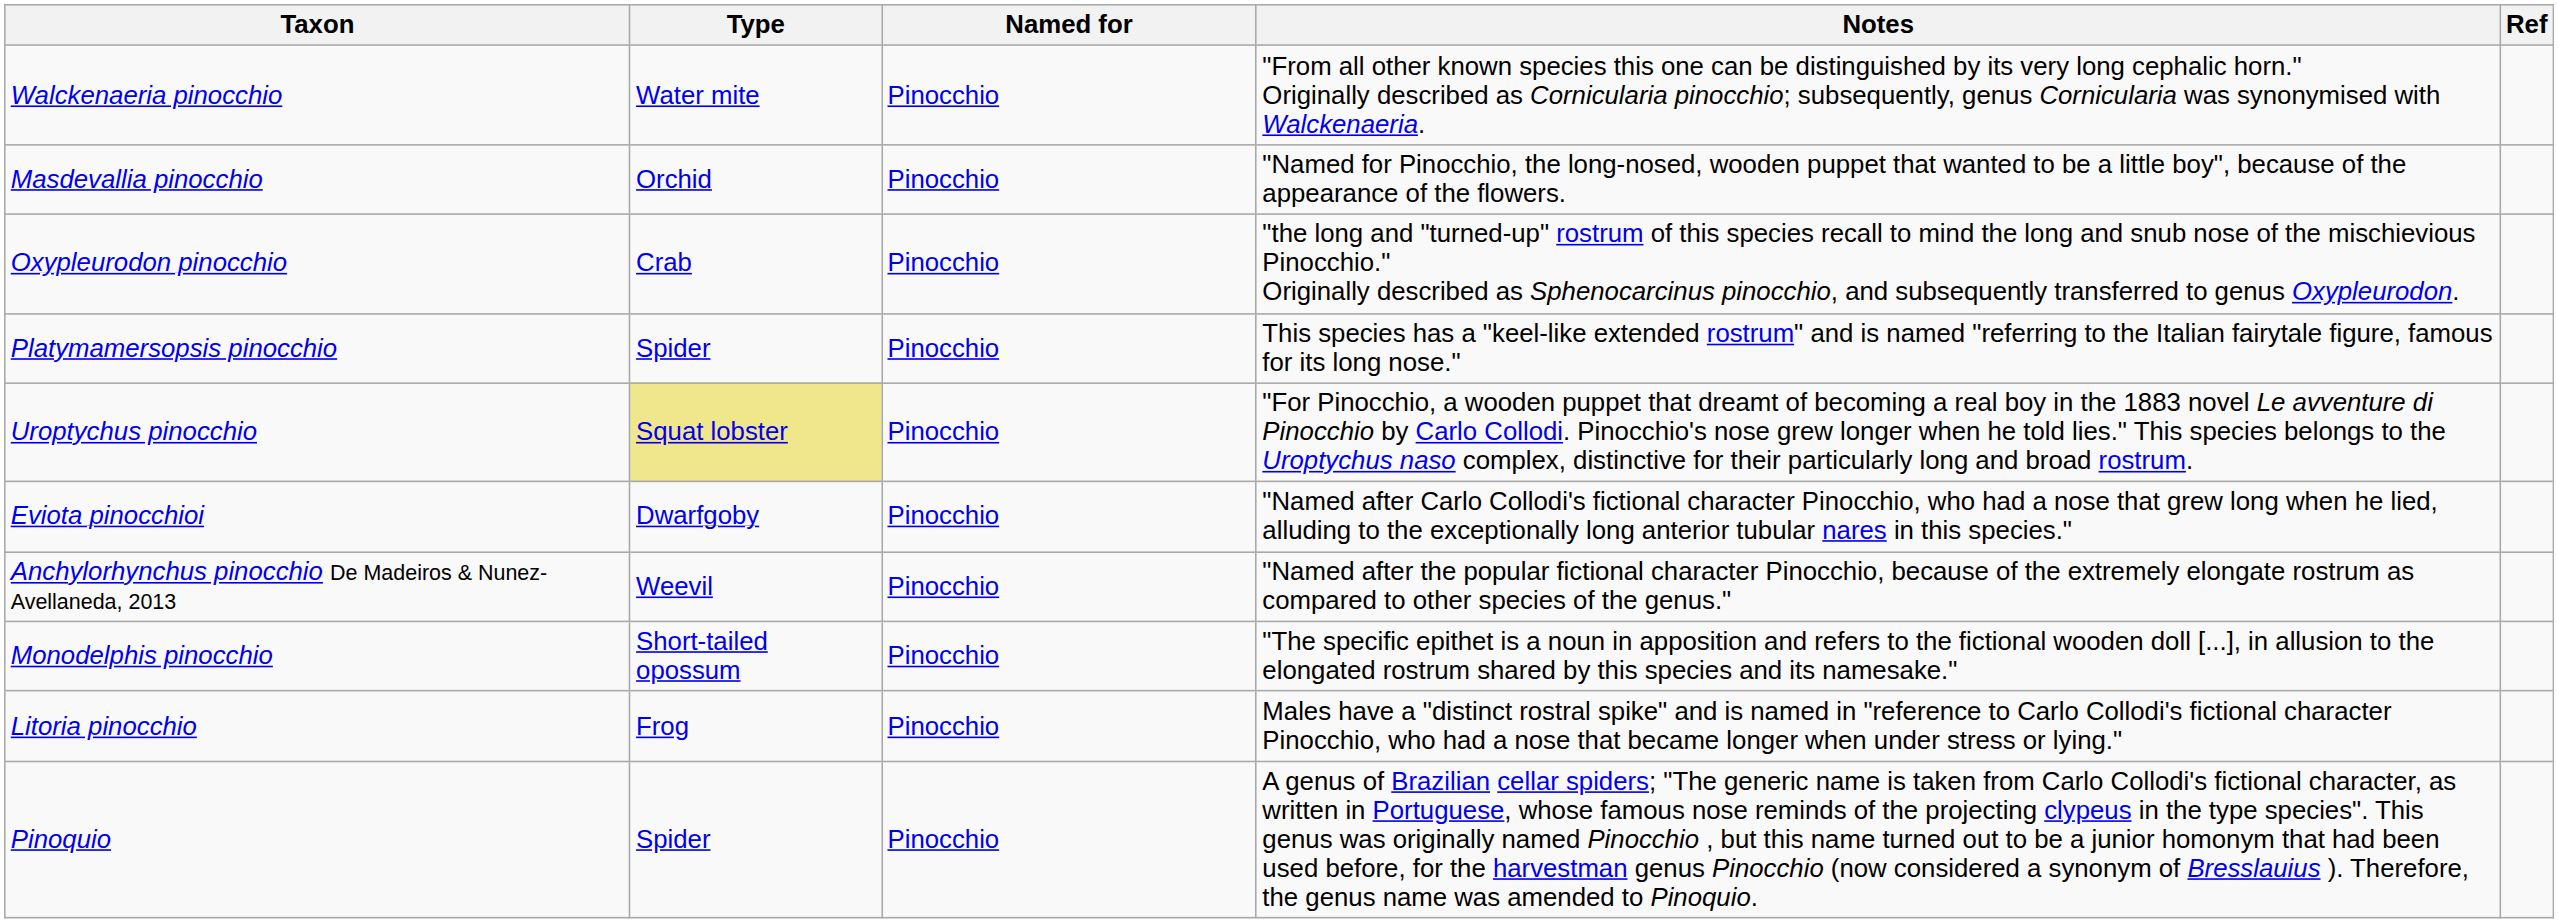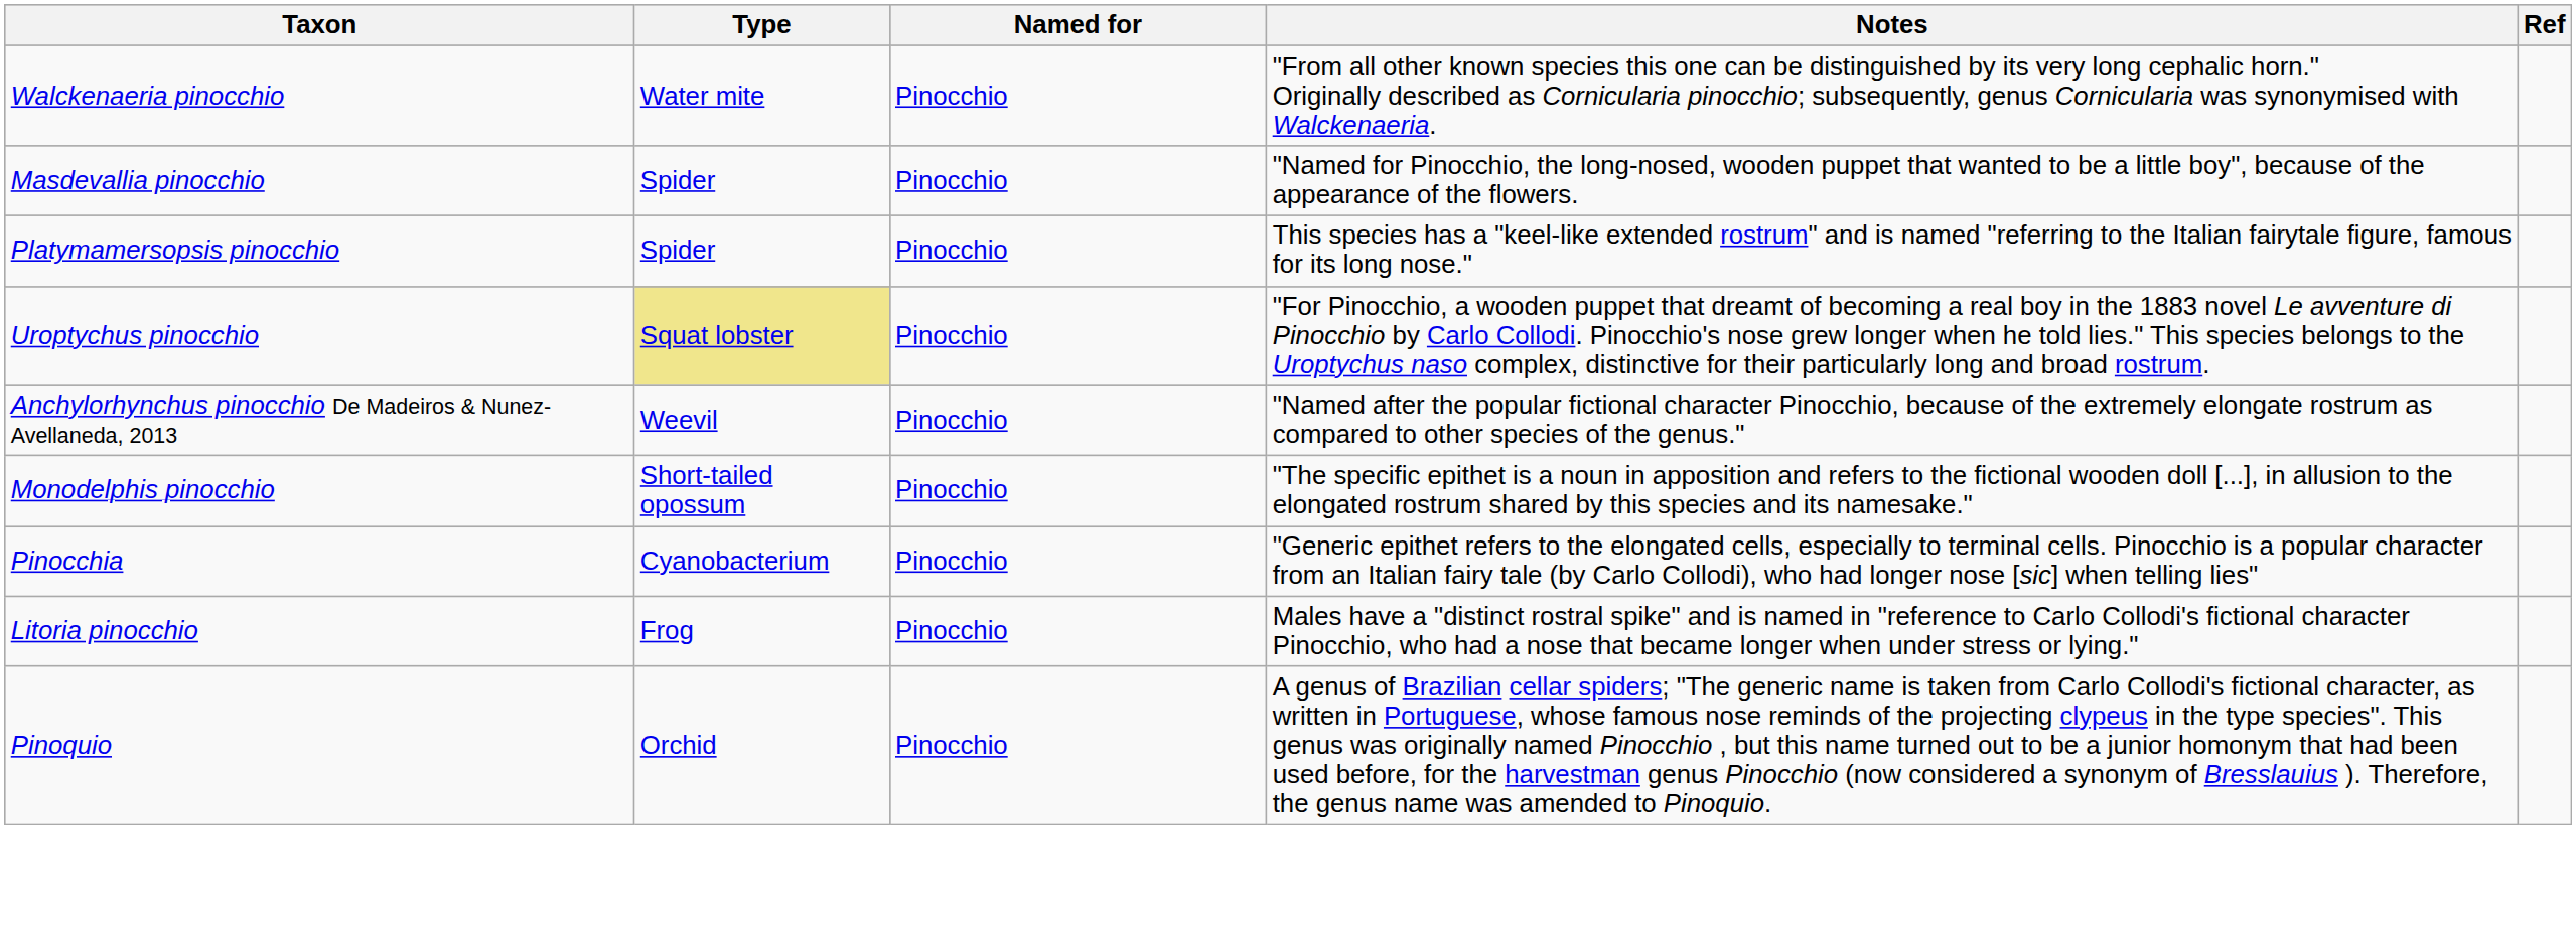Masdevallia pinocchio | Type: Orchid -> Spider
- row: Oxypleurodon pinocchio | Crab | Pinocchio | "the long and "turned-up" rostrum of this species recall to mind the long and snub nose of the mischievious Pinocchio." Originally described as Sphenocarcinus pinocchio, and subsequently transferred to genus Oxypleurodon.
- row: Eviota pinocchioi | Dwarfgoby | Pinocchio | "Named after Carlo Collodi's fictional character Pinocchio, who had a nose that grew long when he lied, alluding to the exceptionally long anterior tubular nares in this species."
+ row: Pinocchia | Cyanobacterium | Pinocchio | "Generic epithet refers to the elongated cells, especially to terminal cells. Pinocchio is a popular character from an Italian fairy tale (by Carlo Collodi), who had longer nose [sic] when telling lies"
Pinoquio | Type: Spider -> Orchid
